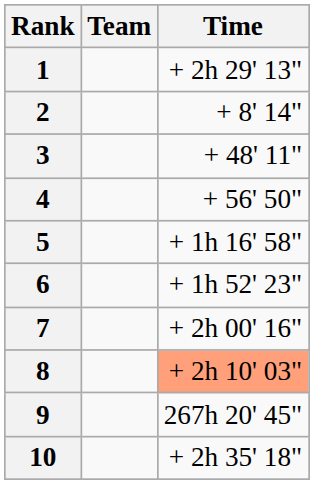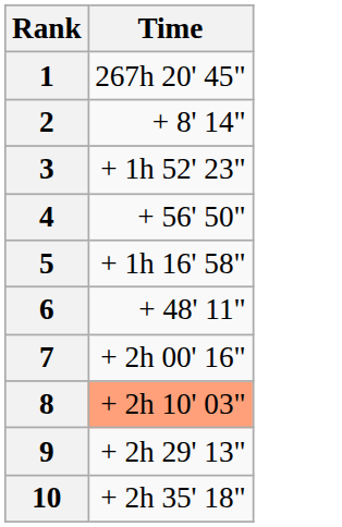- column: Team
1 | Time: + 2h 29' 13" -> 267h 20' 45"
3 | Time: + 48' 11" -> + 1h 52' 23"
6 | Time: + 1h 52' 23" -> + 48' 11"
9 | Time: 267h 20' 45" -> + 2h 29' 13"
